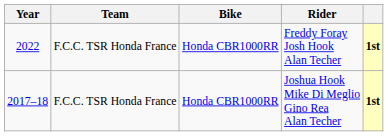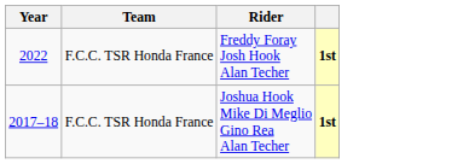- column: Bike | Honda CBR1000RR | Honda CBR1000RR
